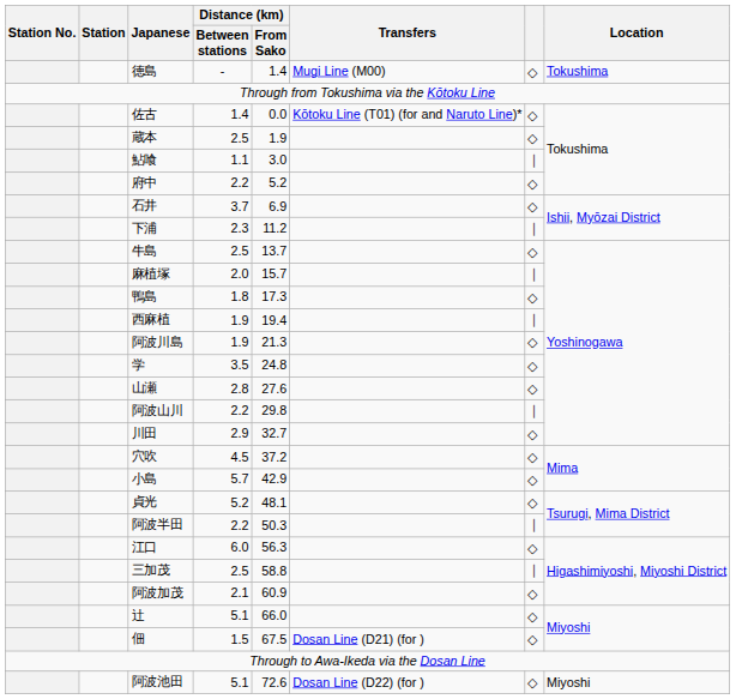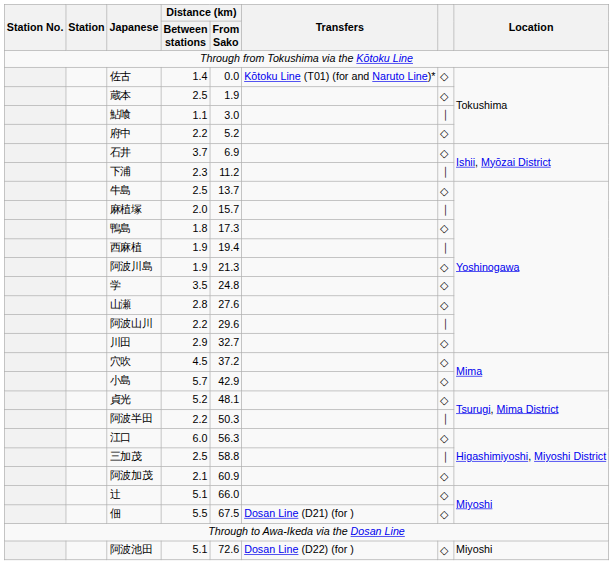- row: 徳島 | - | 1.4 | Mugi Line (M00) | ◇ | Tokushima
阿波山川 | Distance (km) / From Sako: 29.8 -> 29.6
佃 | Distance (km) / Between stations: 1.5 -> 5.5
